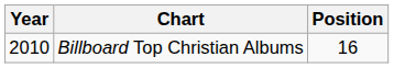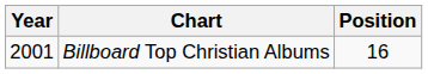Billboard Top Christian Albums | Year: 2010 -> 2001
